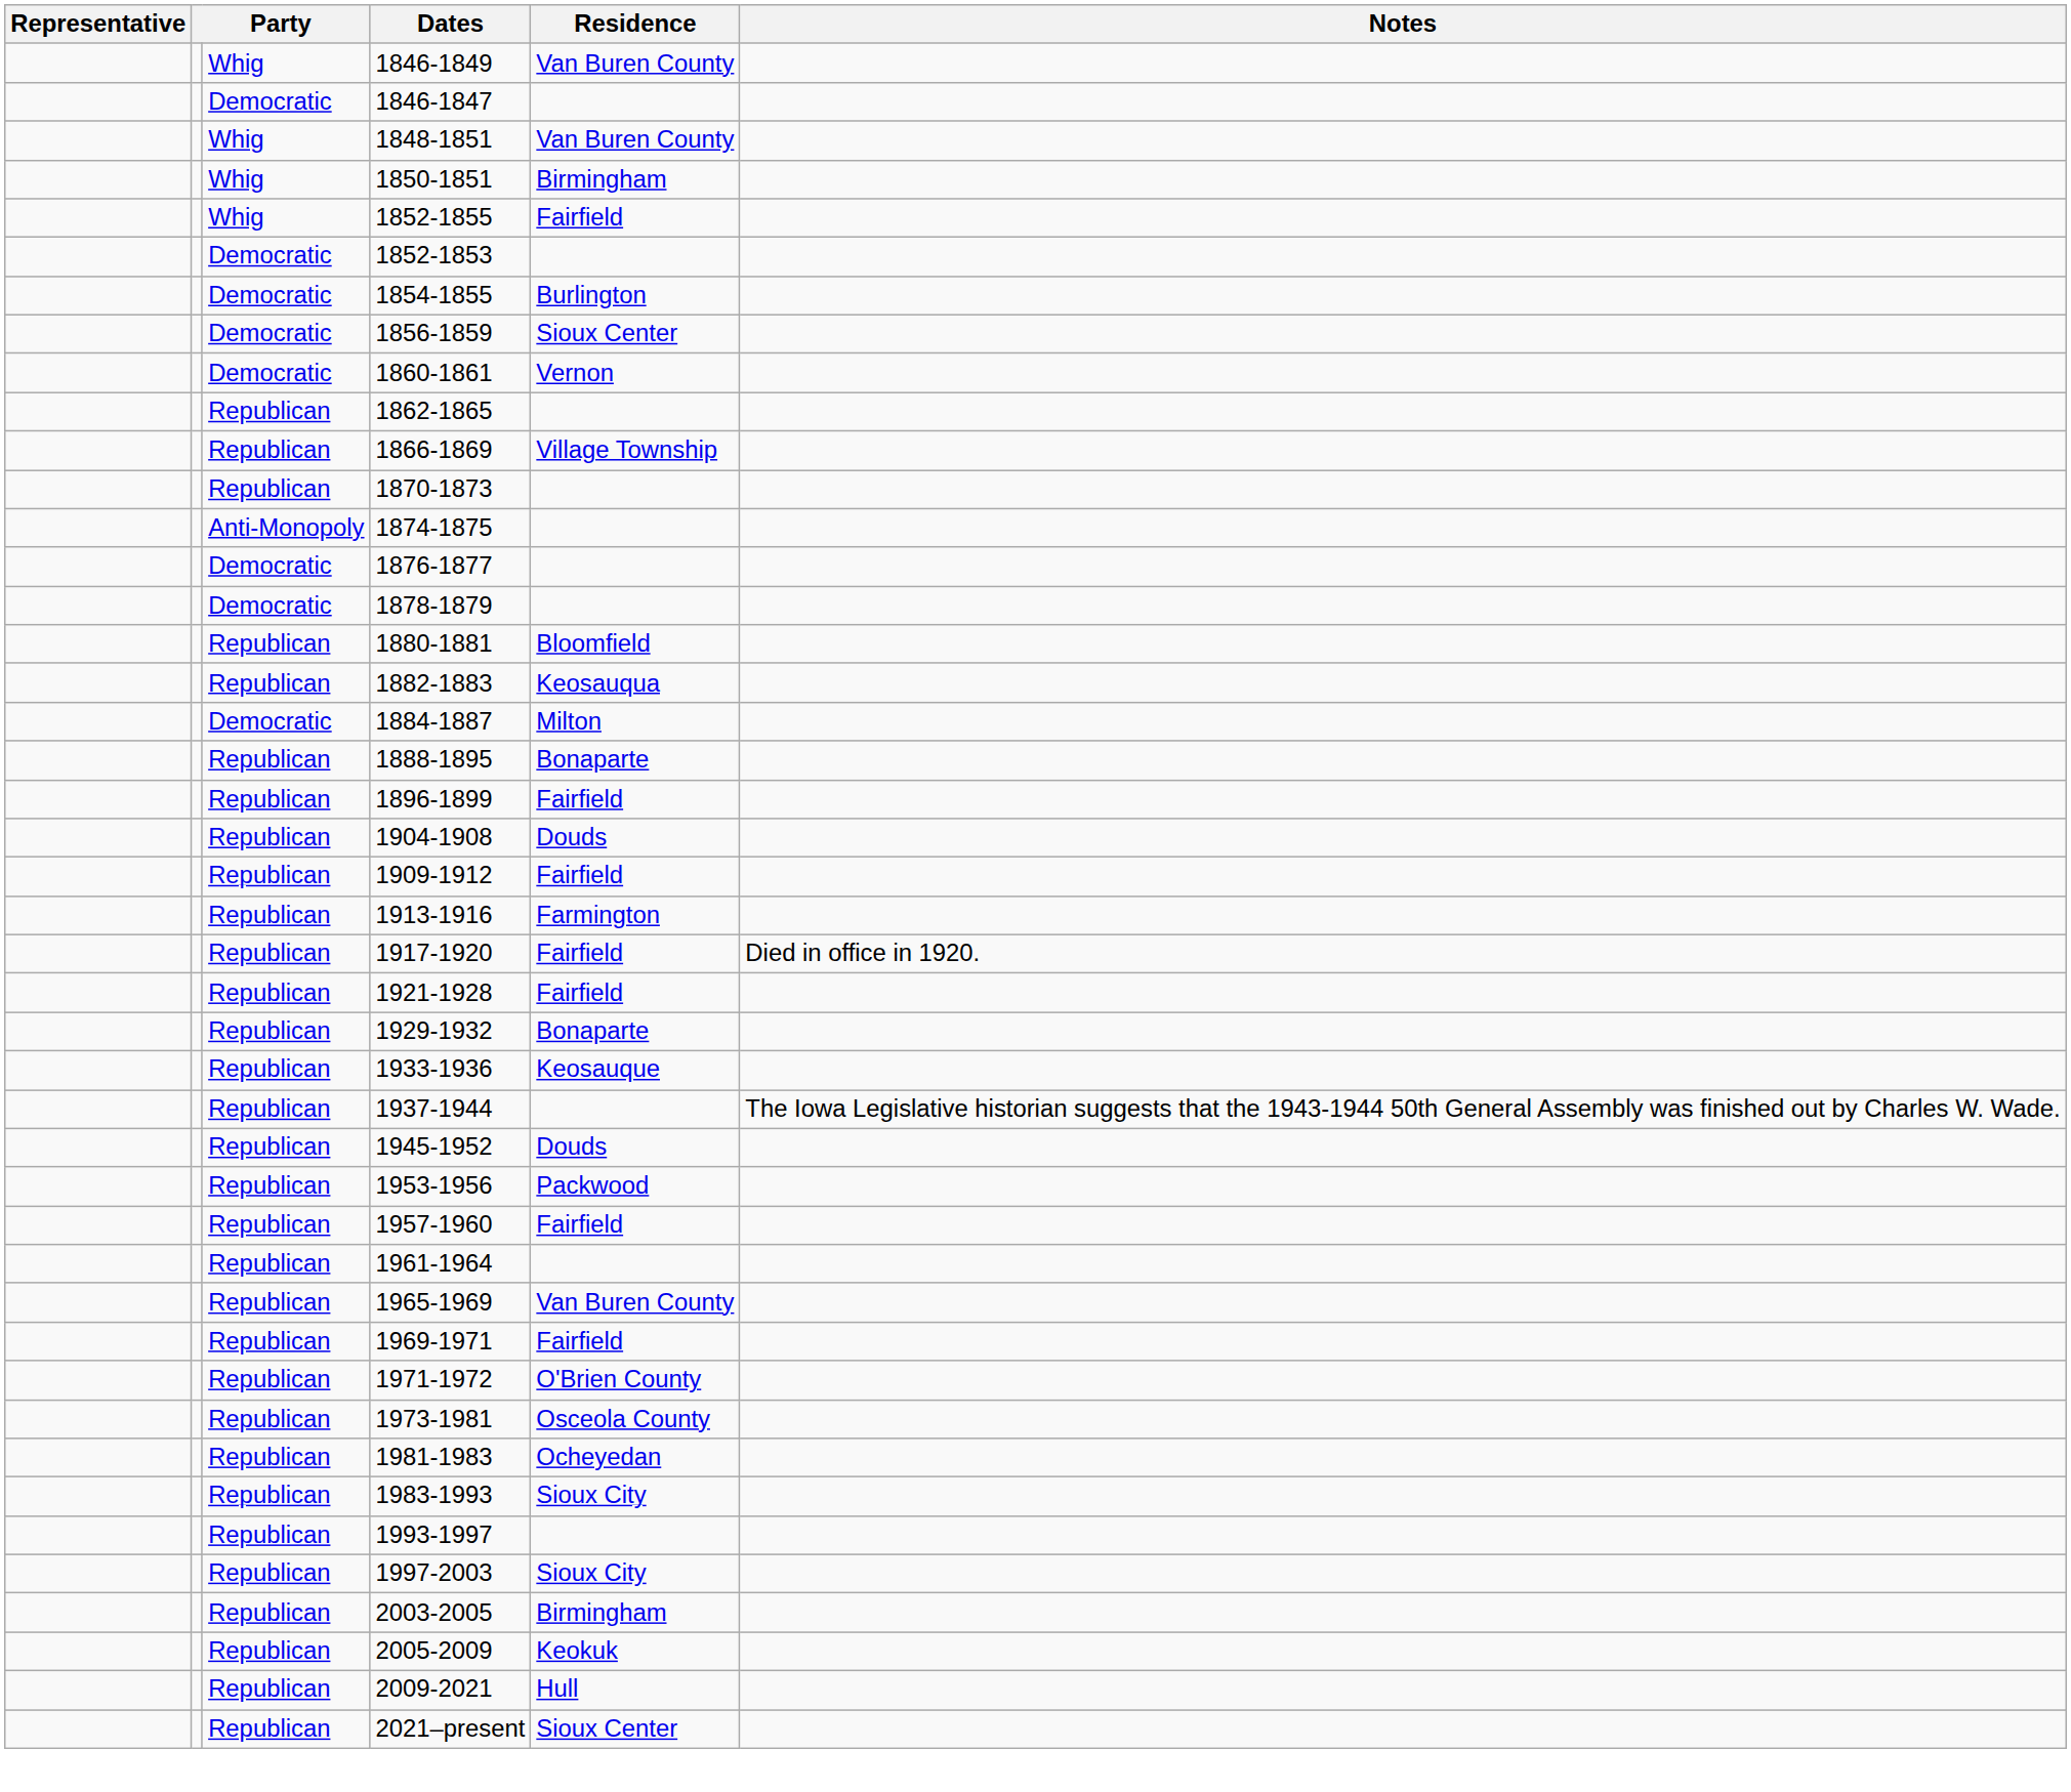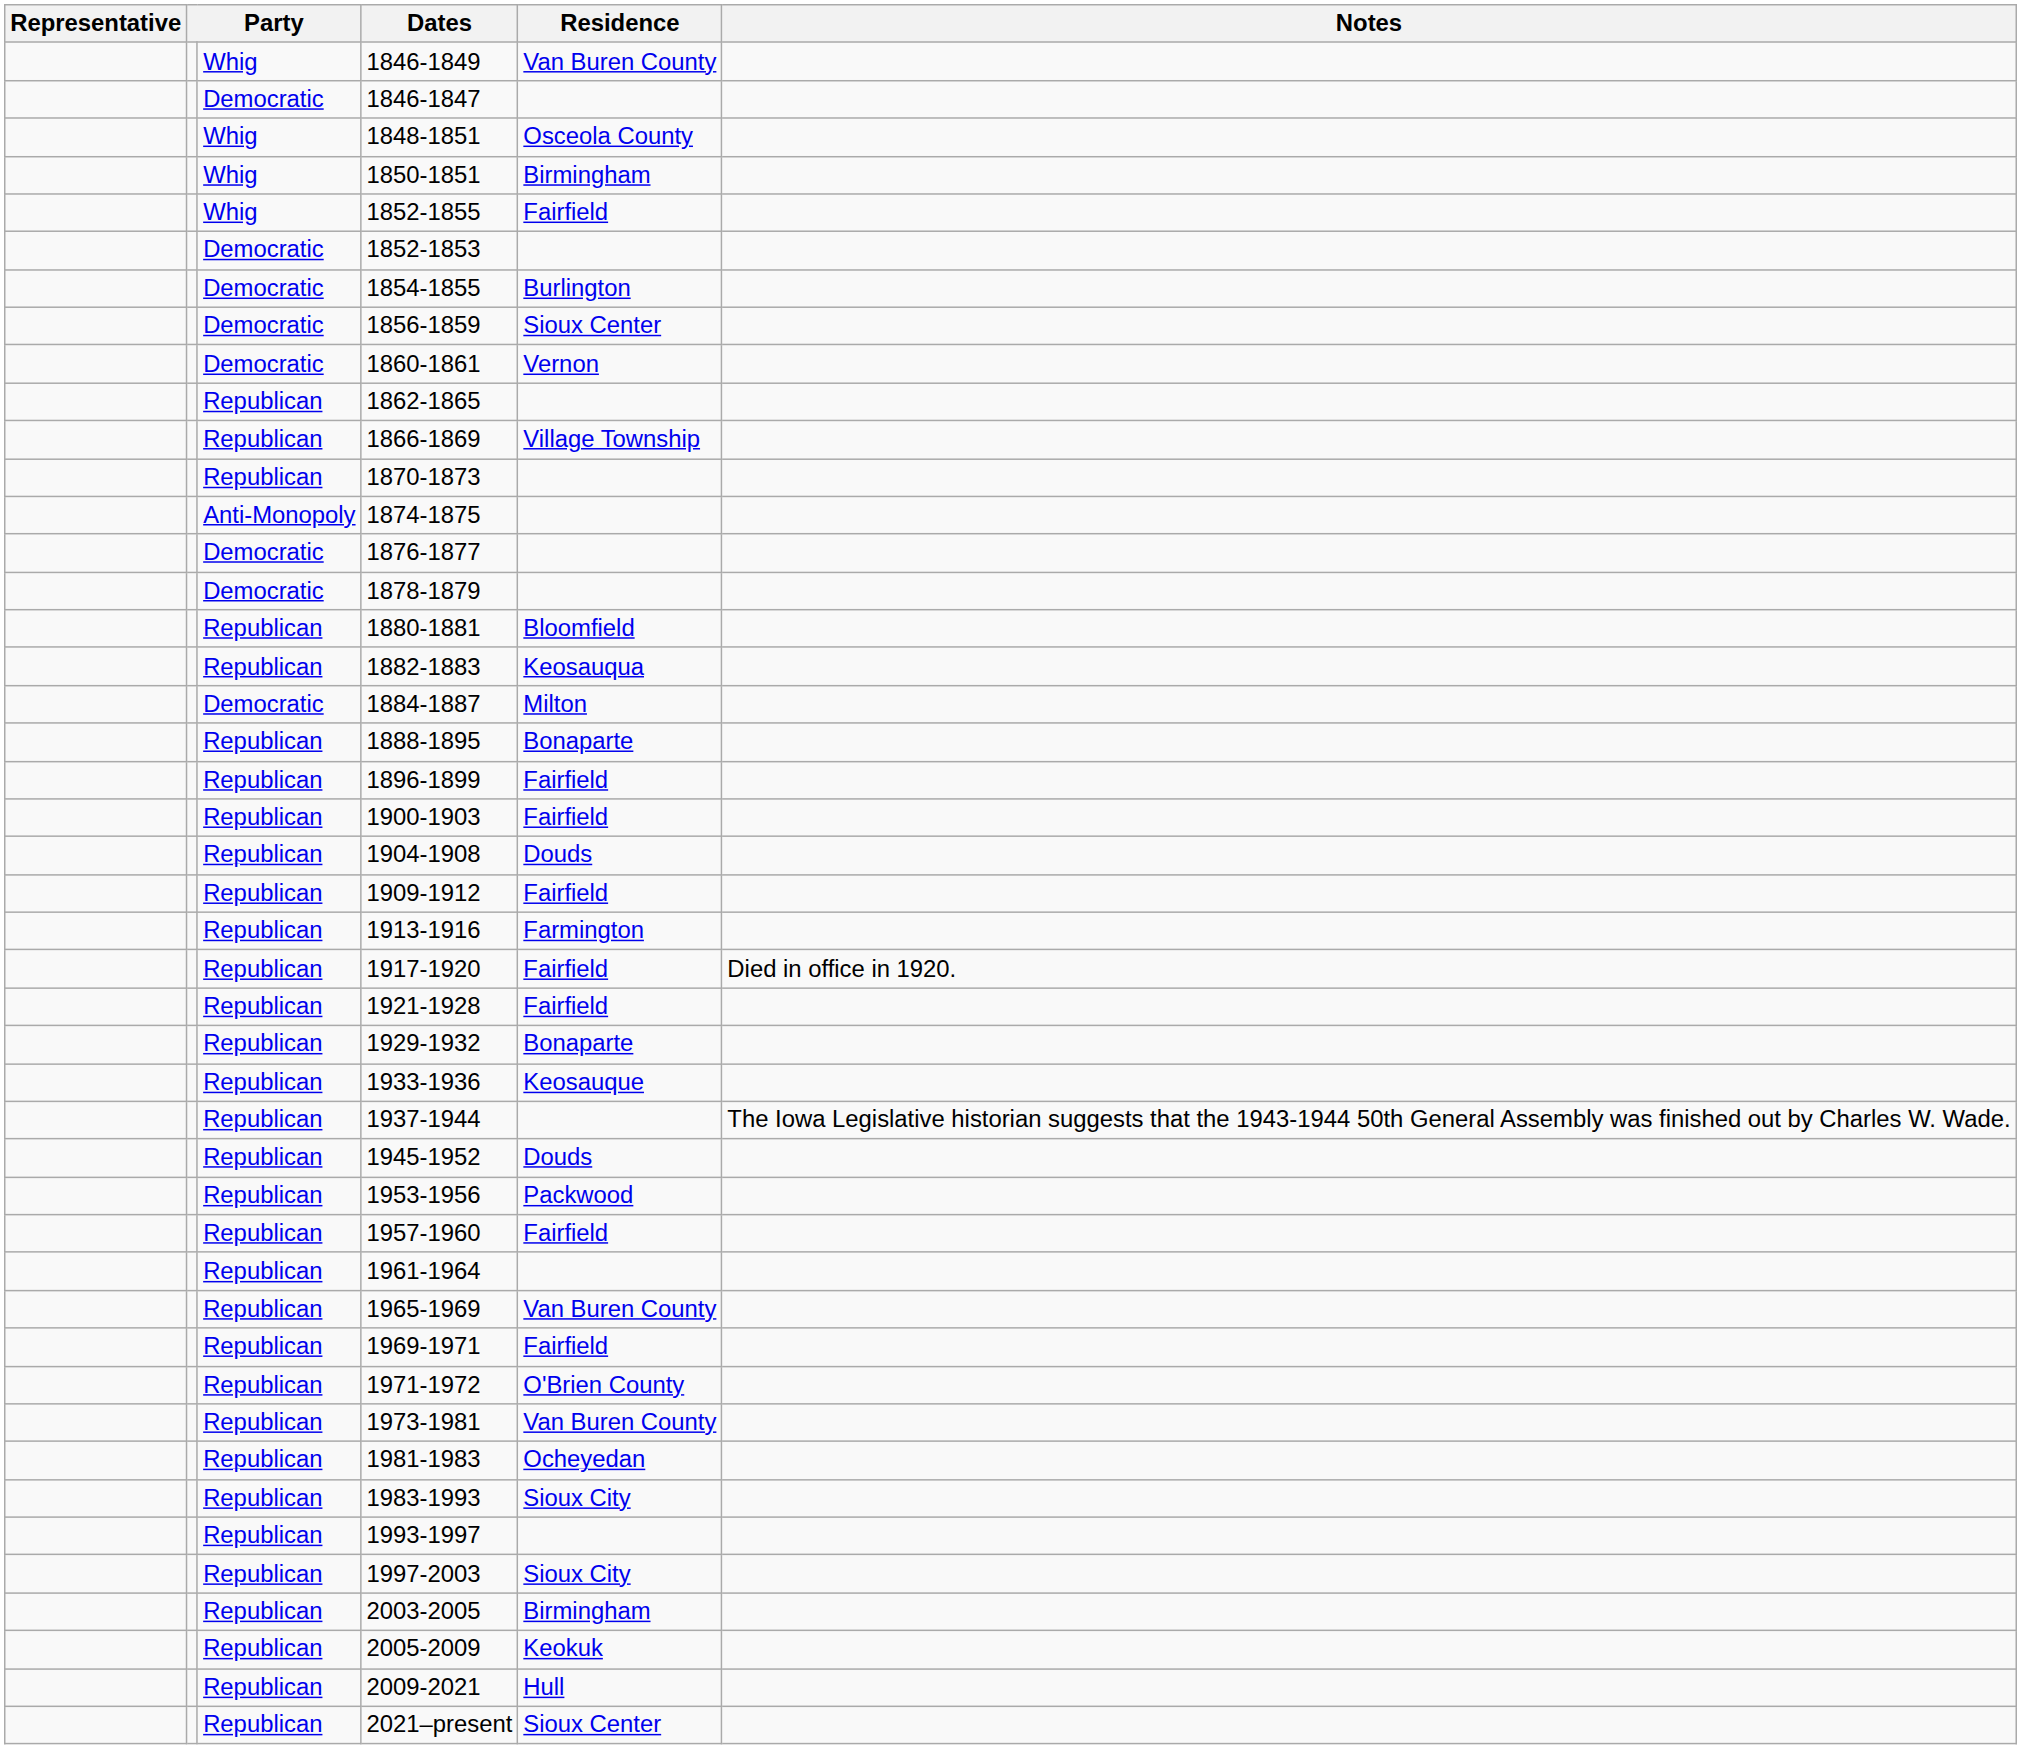1848-1851 | Residence: Van Buren County -> Osceola County
+ row: Republican | 1900-1903 | Fairfield
1973-1981 | Residence: Osceola County -> Van Buren County
